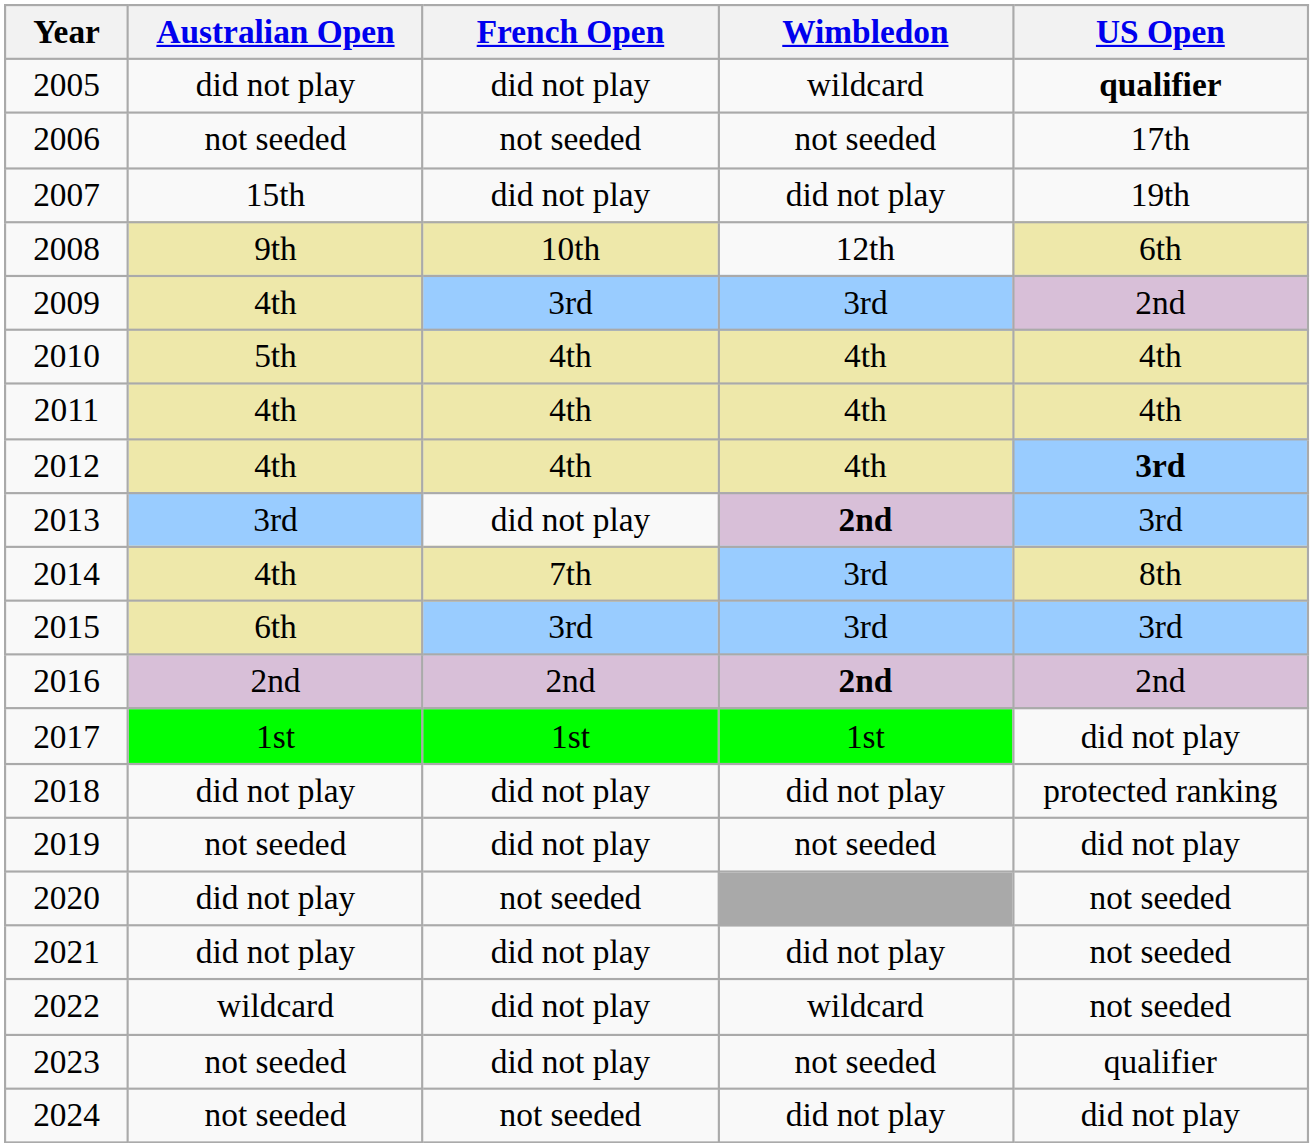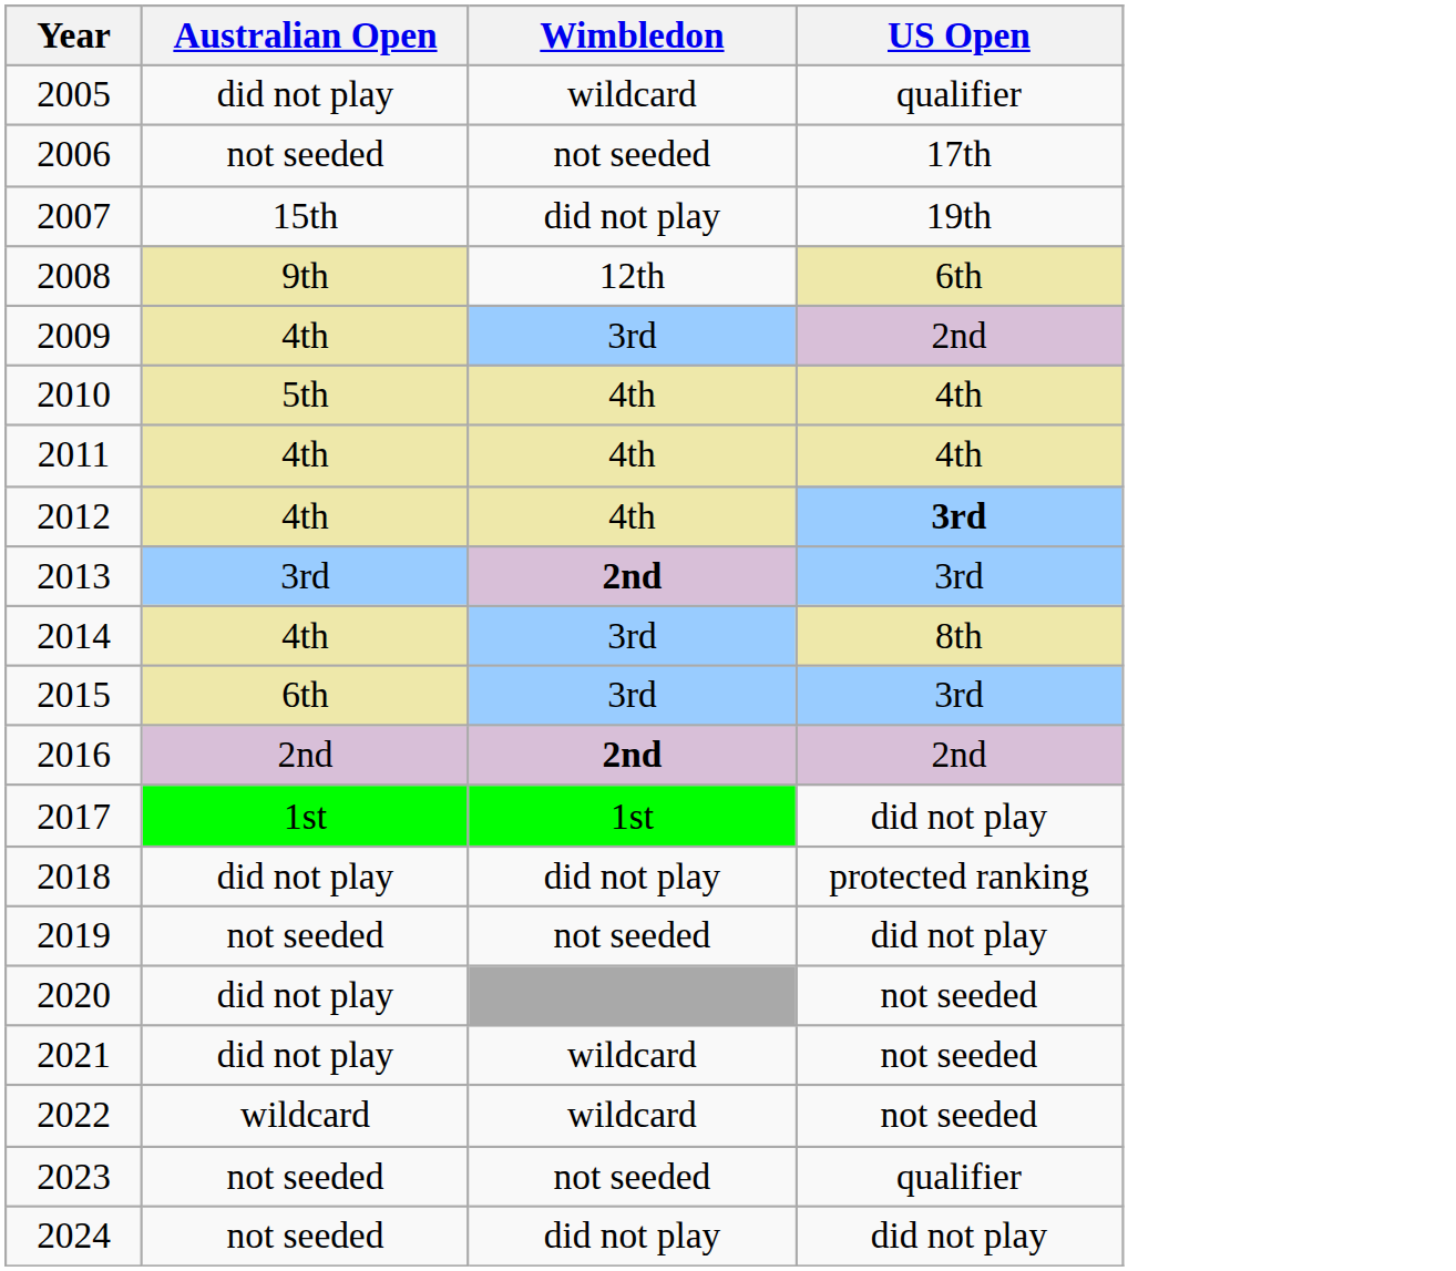- column: French Open | did not play | not seeded | did not play | 10th | 3rd | 4th | 4th | 4th | did not play | 7th | 3rd | 2nd | 1st | did not play | did not play | not seeded | did not play | did not play | did not play | not seeded
2005 | US Open: bold -> normal
2021 | Wimbledon: did not play -> wildcard
